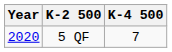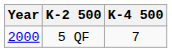5 QF | Year: 2020 -> 2000
